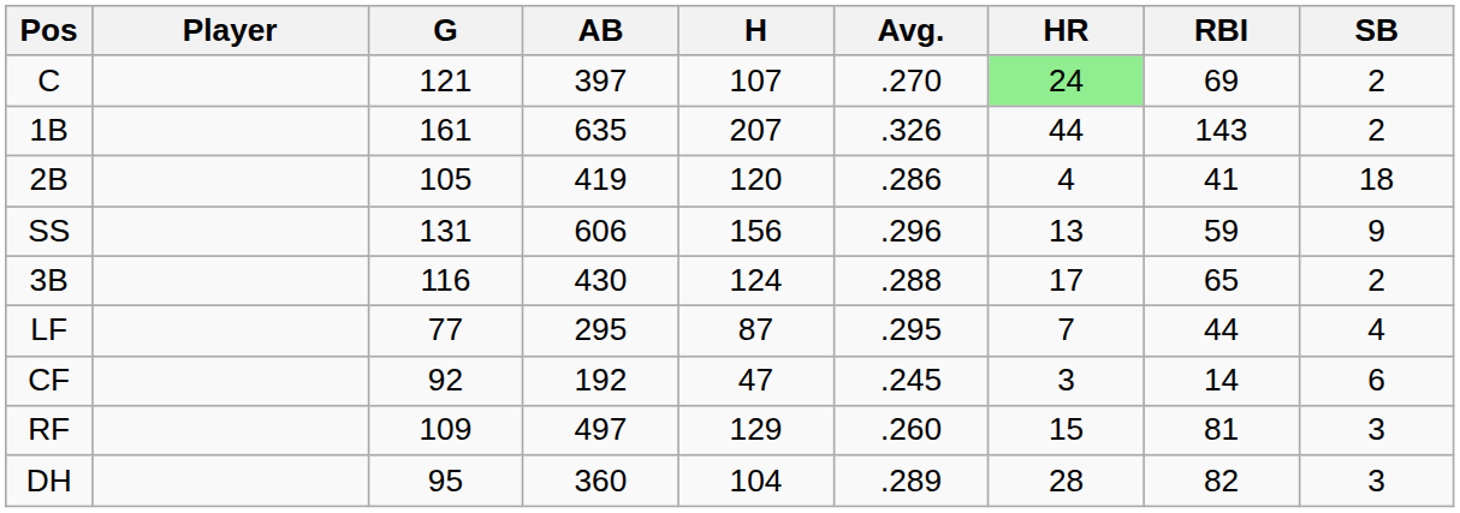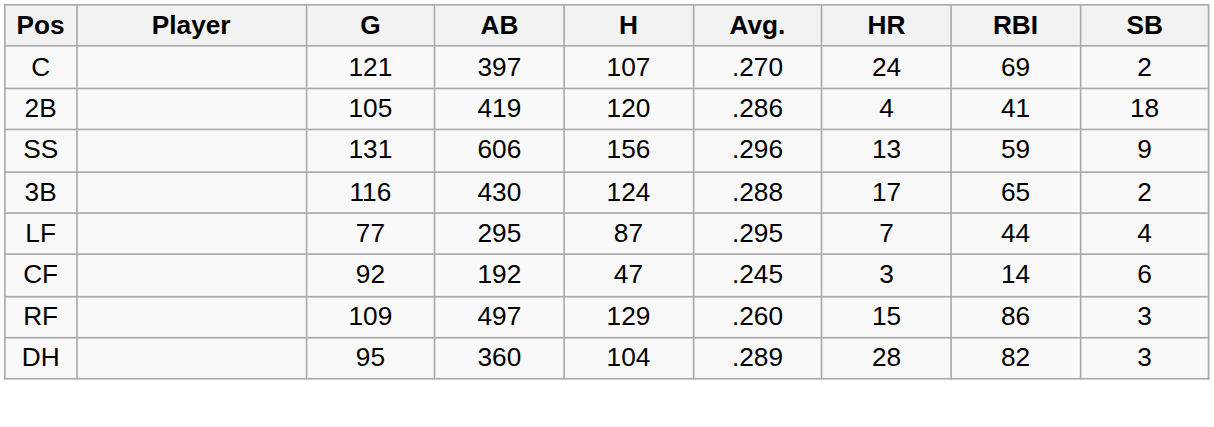C | HR: lightgreen background -> no background
- row: 1B | 161 | 635 | 207 | .326 | 44 | 143 | 2
RF | RBI: 81 -> 86
